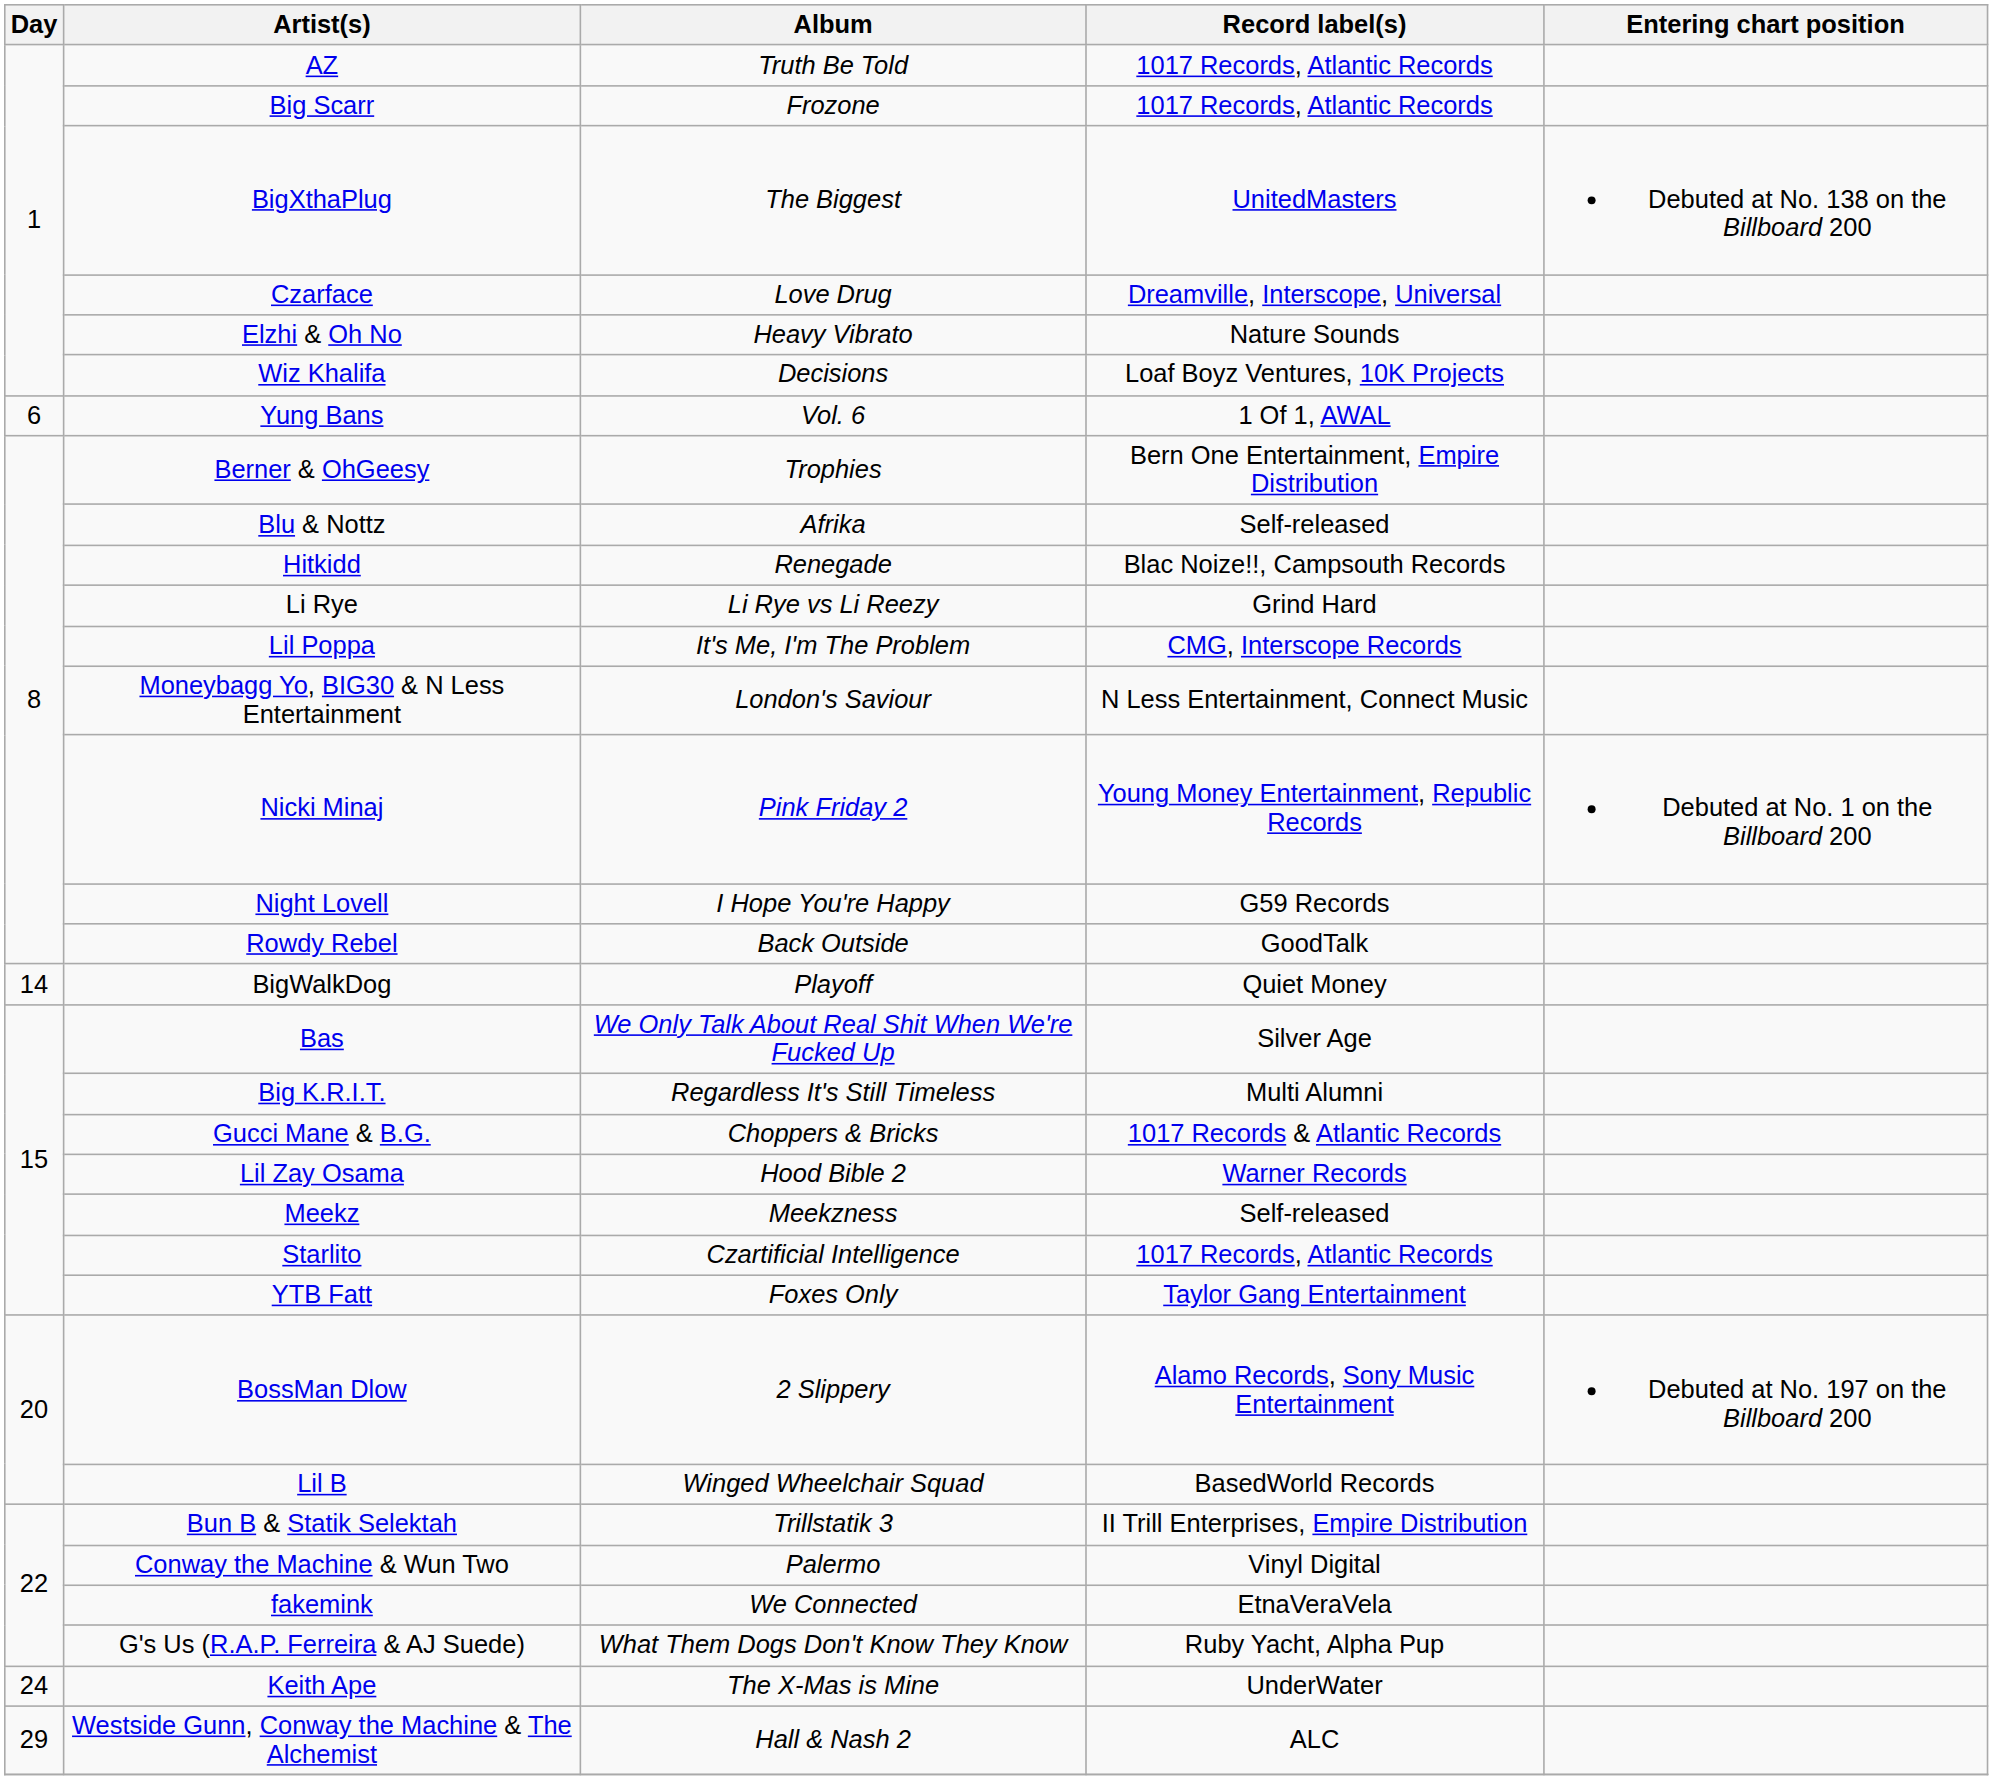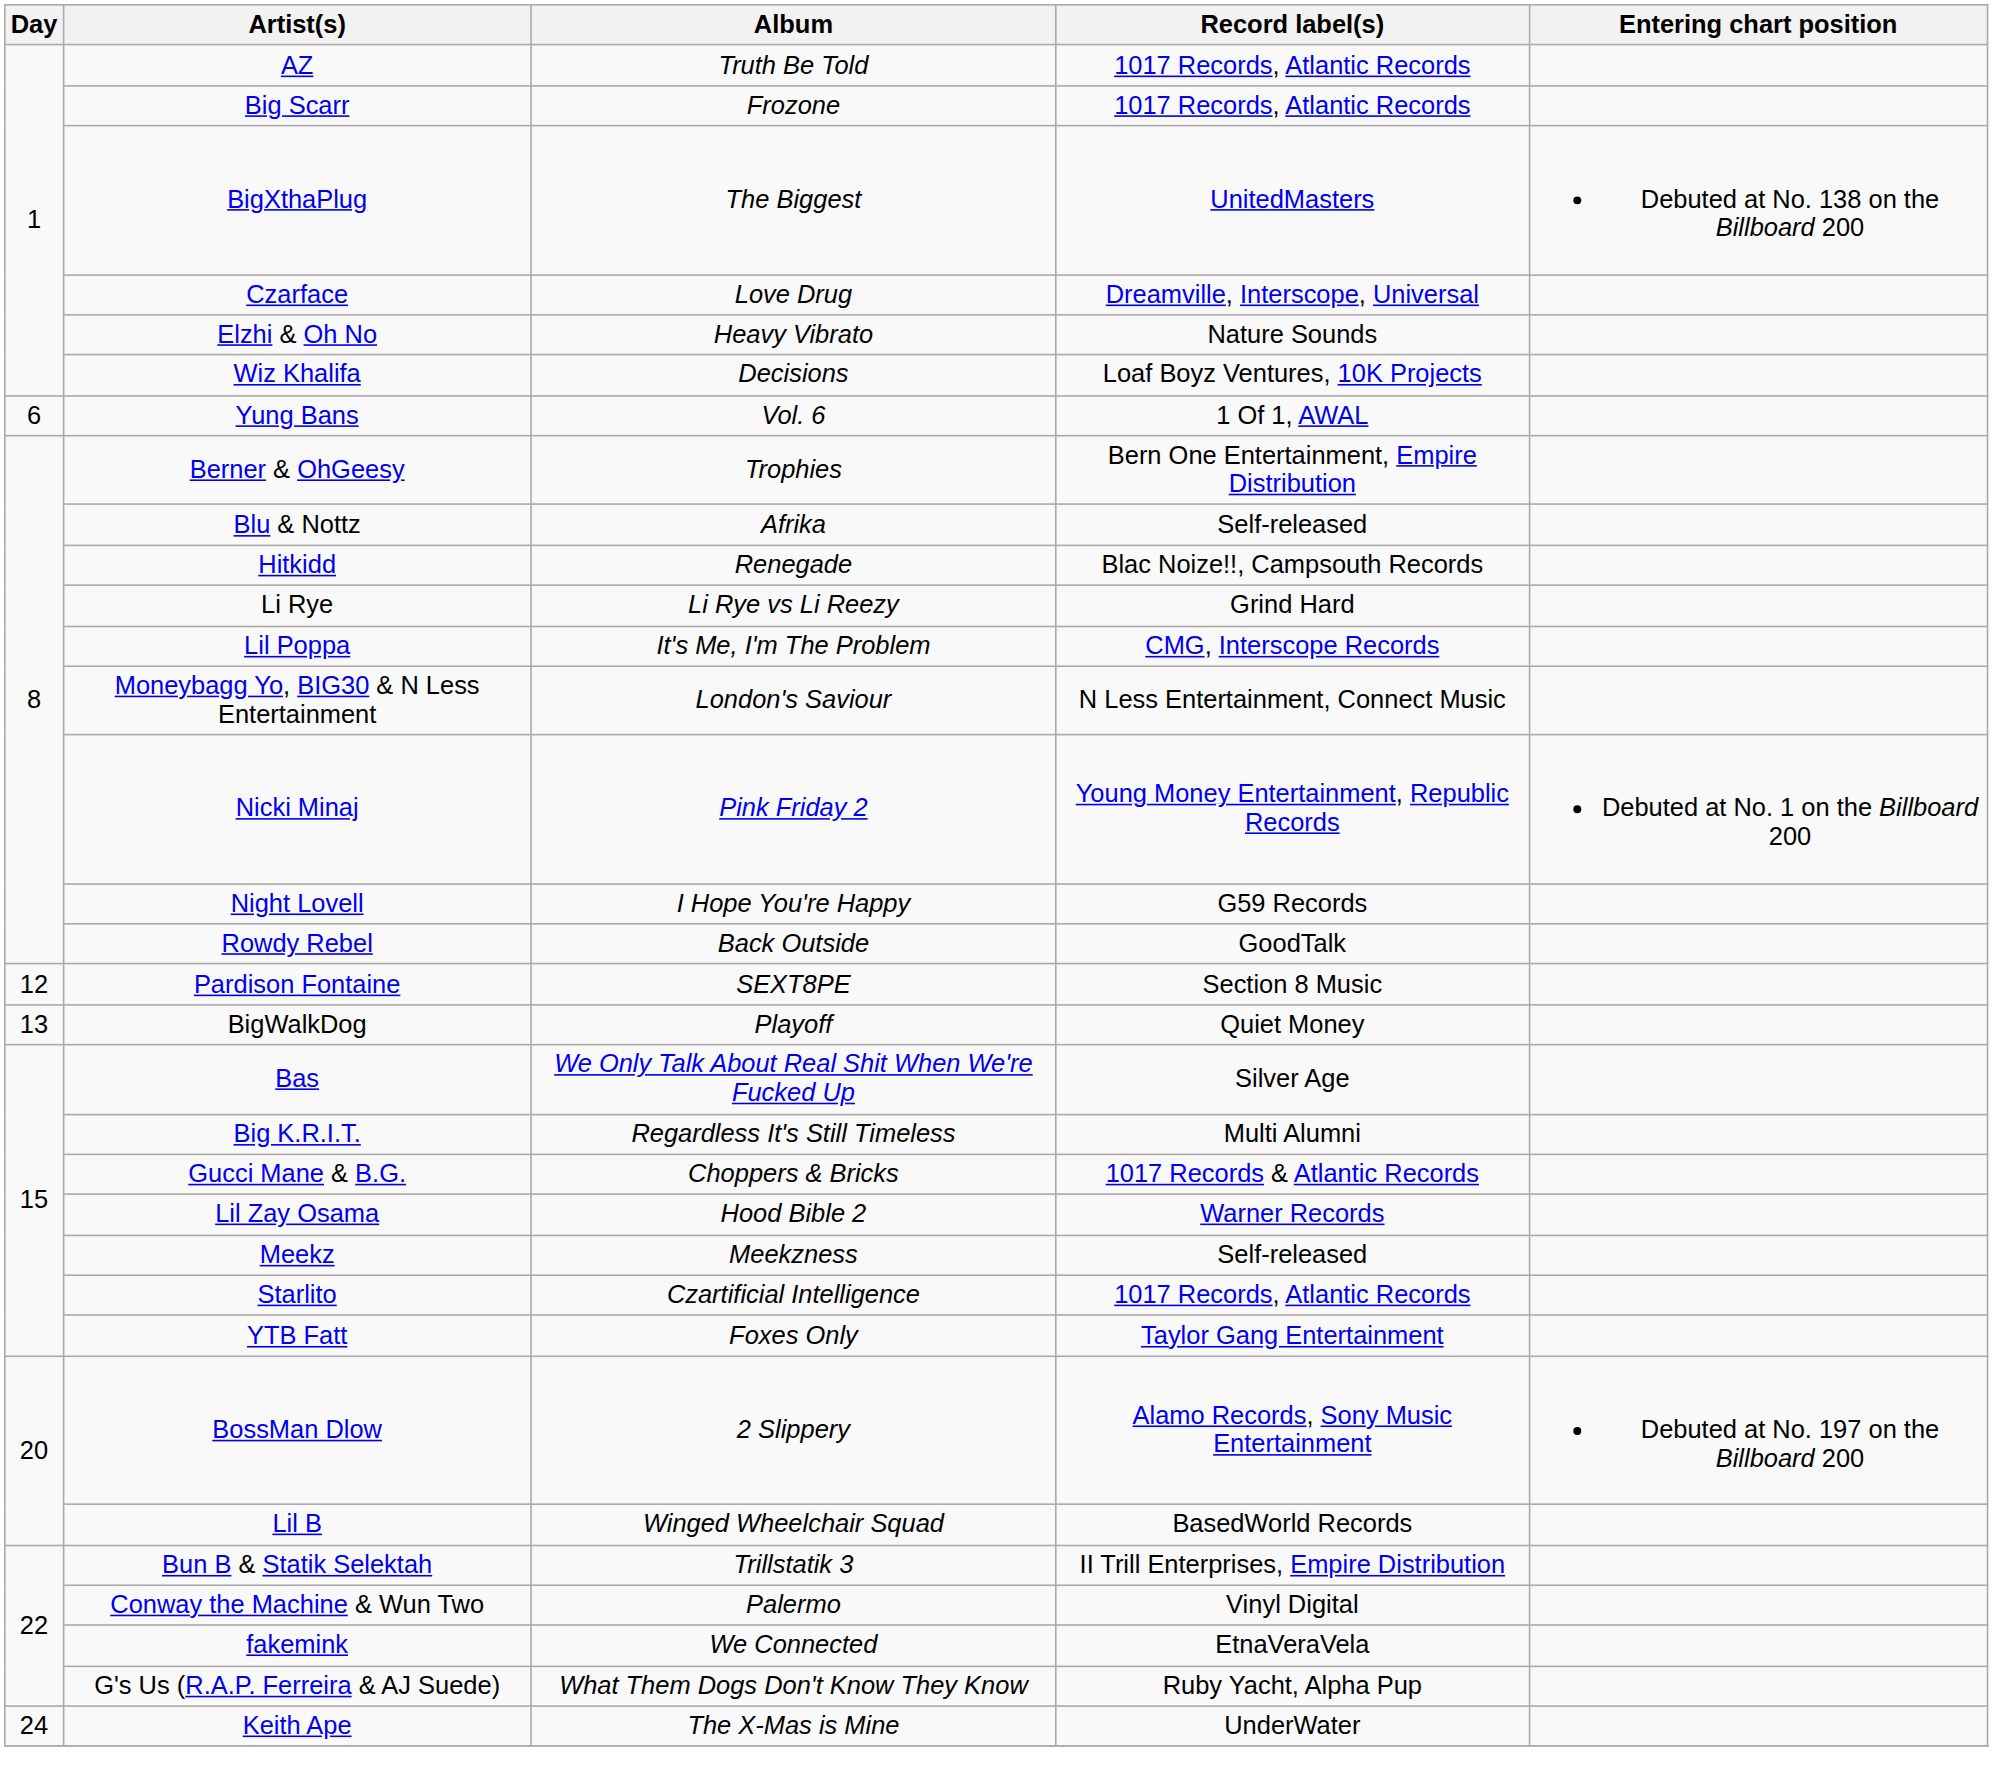+ row: 12 | Pardison Fontaine | SEXT8PE | Section 8 Music
BigWalkDog | Day: 14 -> 13
- row: 29 | Westside Gunn, Conway the Machine & The Alchemist | Hall & Nash 2 | ALC
